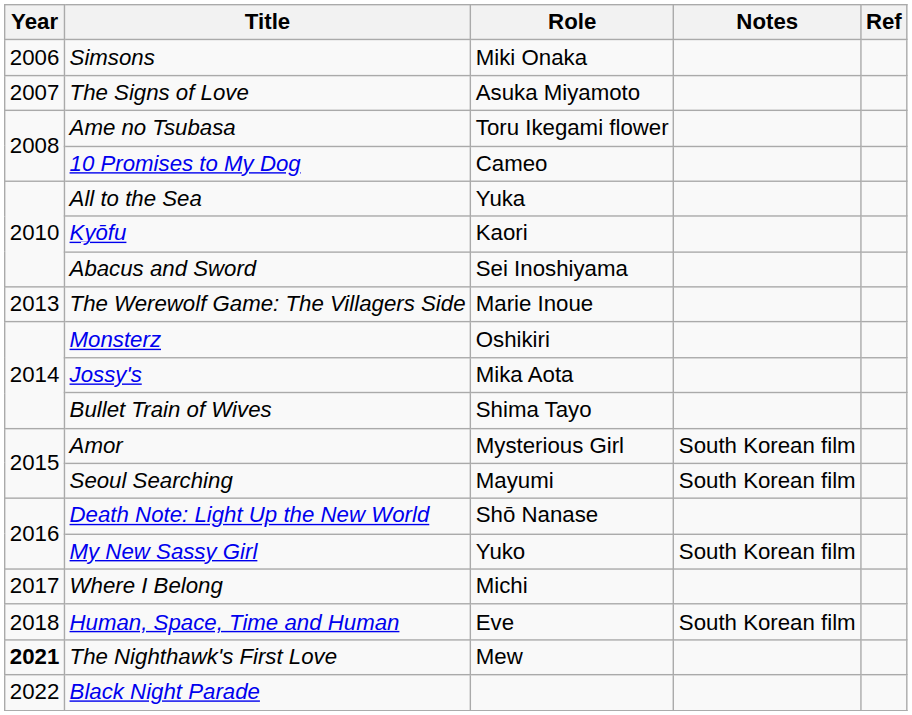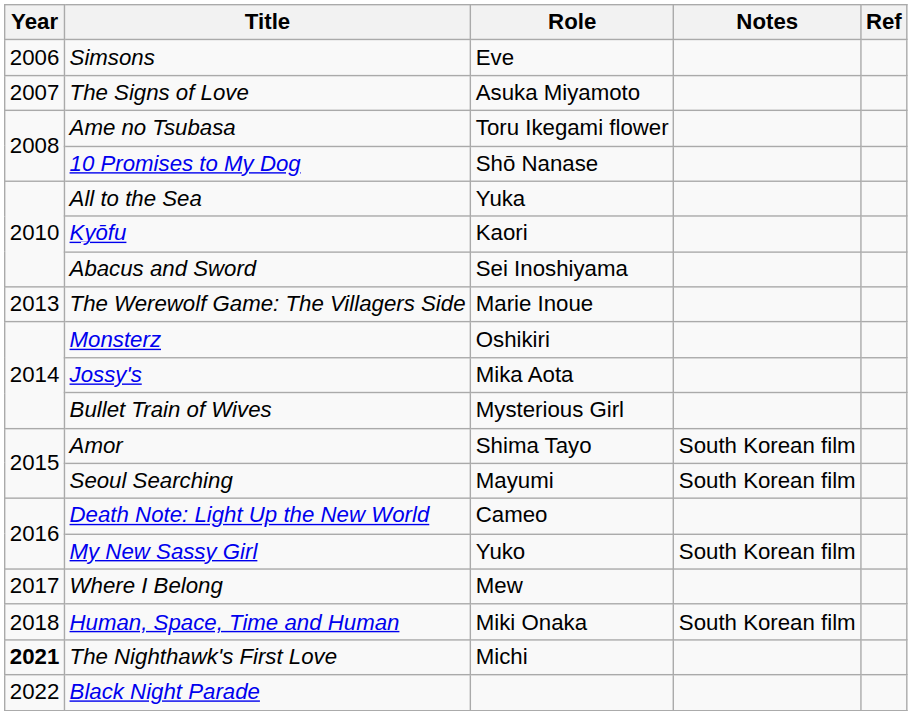Simsons | Role: Miki Onaka -> Eve
10 Promises to My Dog | Role: Cameo -> Shō Nanase
Bullet Train of Wives | Role: Shima Tayo -> Mysterious Girl
Amor | Role: Mysterious Girl -> Shima Tayo
Death Note: Light Up the New World | Role: Shō Nanase -> Cameo
Where I Belong | Role: Michi -> Mew
Human, Space, Time and Human | Role: Eve -> Miki Onaka
The Nighthawk's First Love | Role: Mew -> Michi
